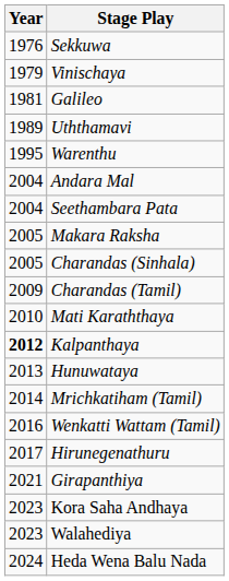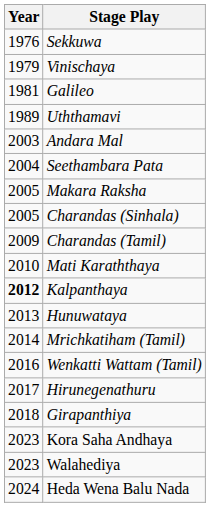- row: 1995 | Warenthu
Andara Mal | Year: 2004 -> 2003
Girapanthiya | Year: 2021 -> 2018
